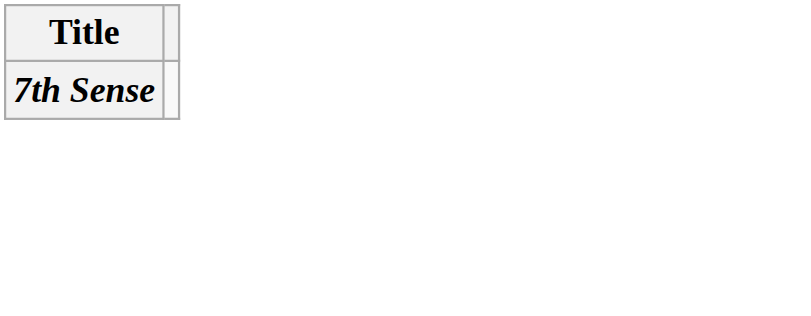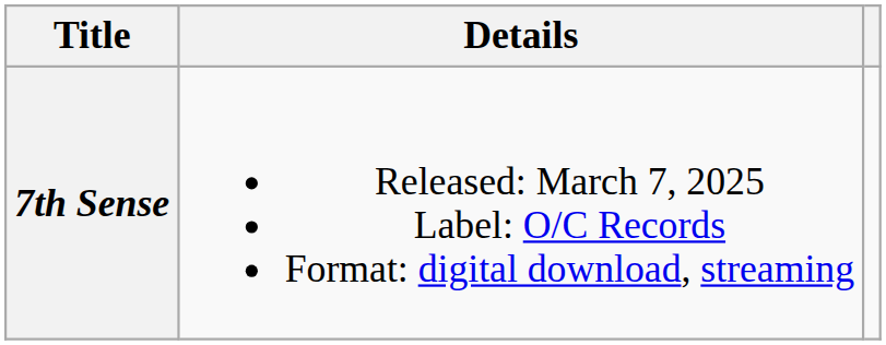+ column: Details | Released: March 7, 2025 Label: O/C Records Format: digital download, streaming
